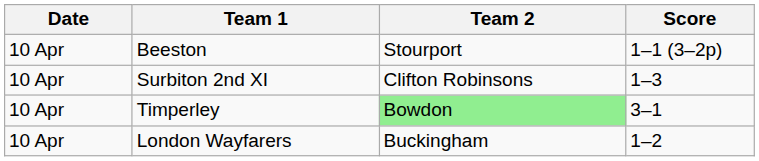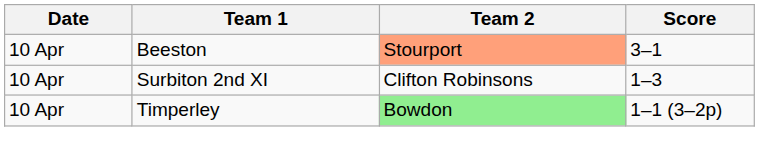Beeston | Team 2: no background -> lightsalmon background
Beeston | Score: 1–1 (3–2p) -> 3–1
Timperley | Score: 3–1 -> 1–1 (3–2p)
- row: 10 Apr | London Wayfarers | Buckingham | 1–2
